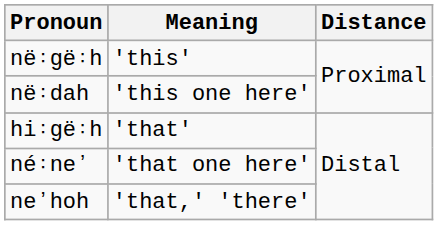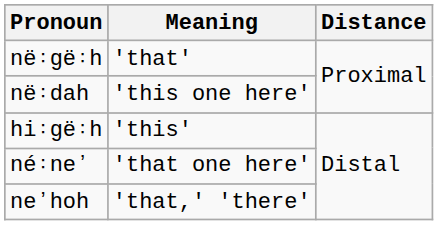në꞉gë꞉h | Meaning: 'this' -> 'that'
hi꞉gë꞉h | Meaning: 'that' -> 'this'
